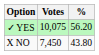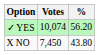✓ YES | Votes: 10,075 -> 10,074
